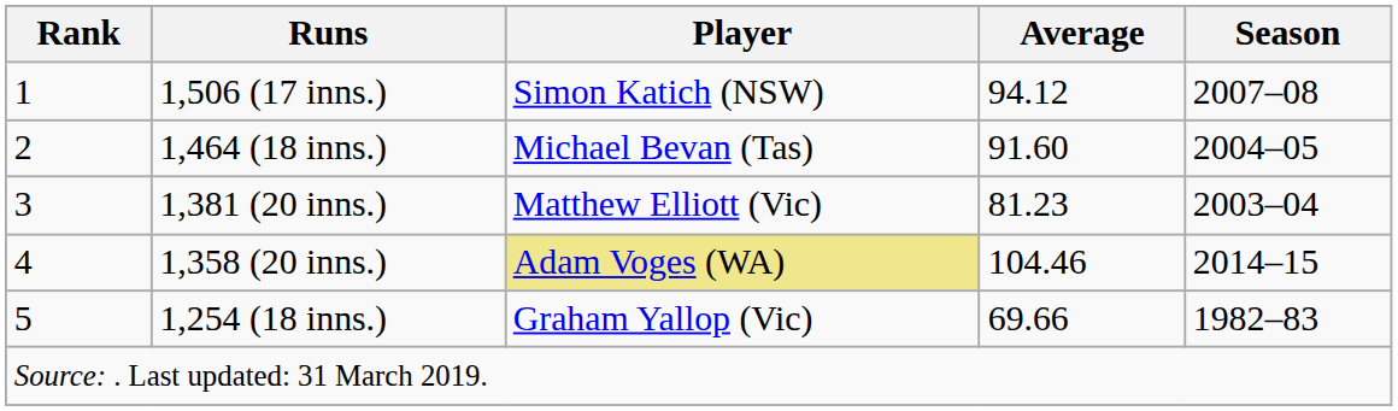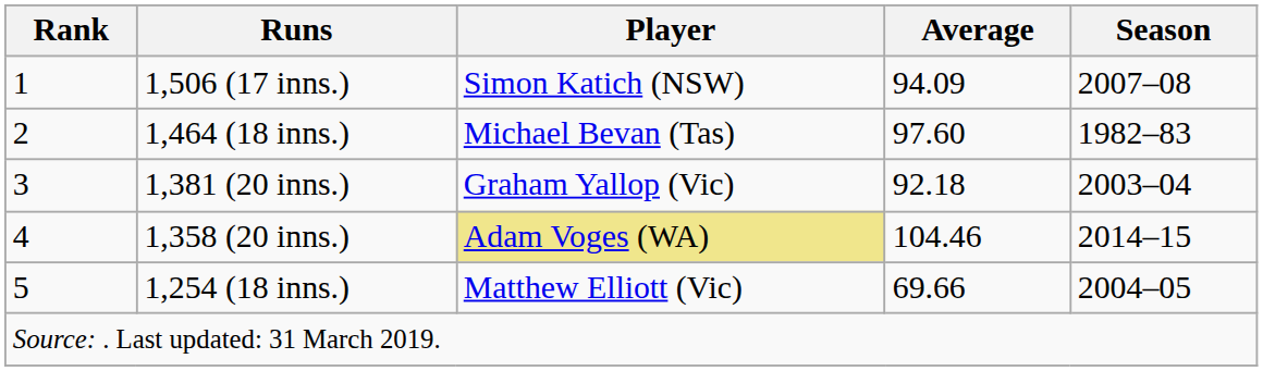1,506 (17 inns.) | Average: 94.12 -> 94.09
1,464 (18 inns.) | Average: 91.60 -> 97.60
1,464 (18 inns.) | Season: 2004–05 -> 1982–83
1,381 (20 inns.) | Player: Matthew Elliott (Vic) -> Graham Yallop (Vic)
1,381 (20 inns.) | Average: 81.23 -> 92.18
1,254 (18 inns.) | Player: Graham Yallop (Vic) -> Matthew Elliott (Vic)
1,254 (18 inns.) | Season: 1982–83 -> 2004–05
